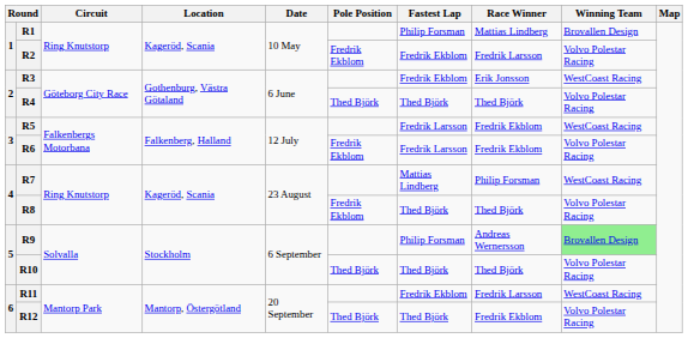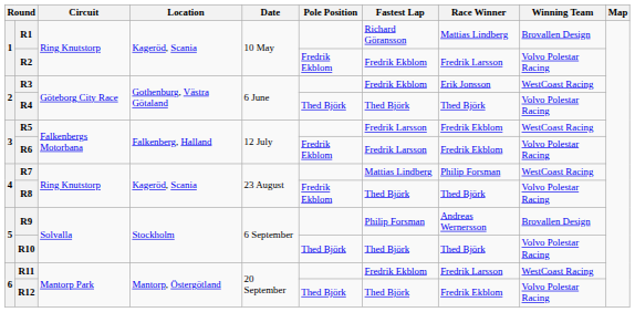R1 | Fastest Lap: Philip Forsman -> Richard Göransson
R9 | Winning Team: lightgreen background -> no background
